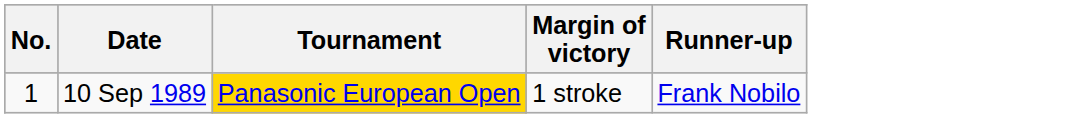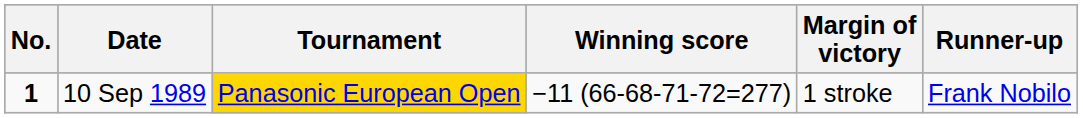+ column: Winning score | −11 (66-68-71-72=277)
10 Sep 1989 | No.: normal -> bold
